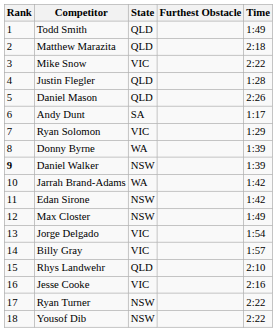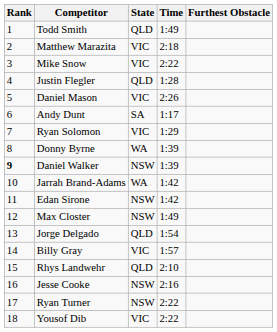columns swapped: Time <-> Furthest Obstacle
Matthew Marazita | State: QLD -> VIC
Daniel Mason | State: QLD -> VIC
Jorge Delgado | State: VIC -> QLD
Jesse Cooke | State: VIC -> NSW
Yousof Dib | State: NSW -> VIC
